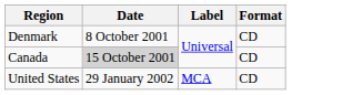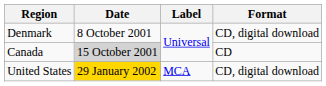Denmark | Format: CD -> CD, digital download
United States | Date: no background -> gold background
United States | Format: CD -> CD, digital download
